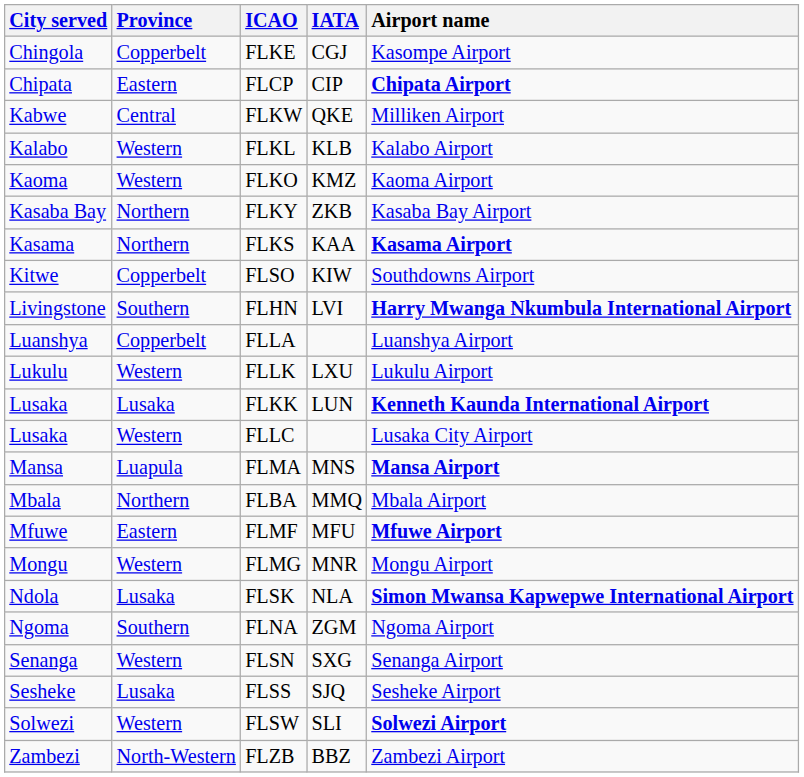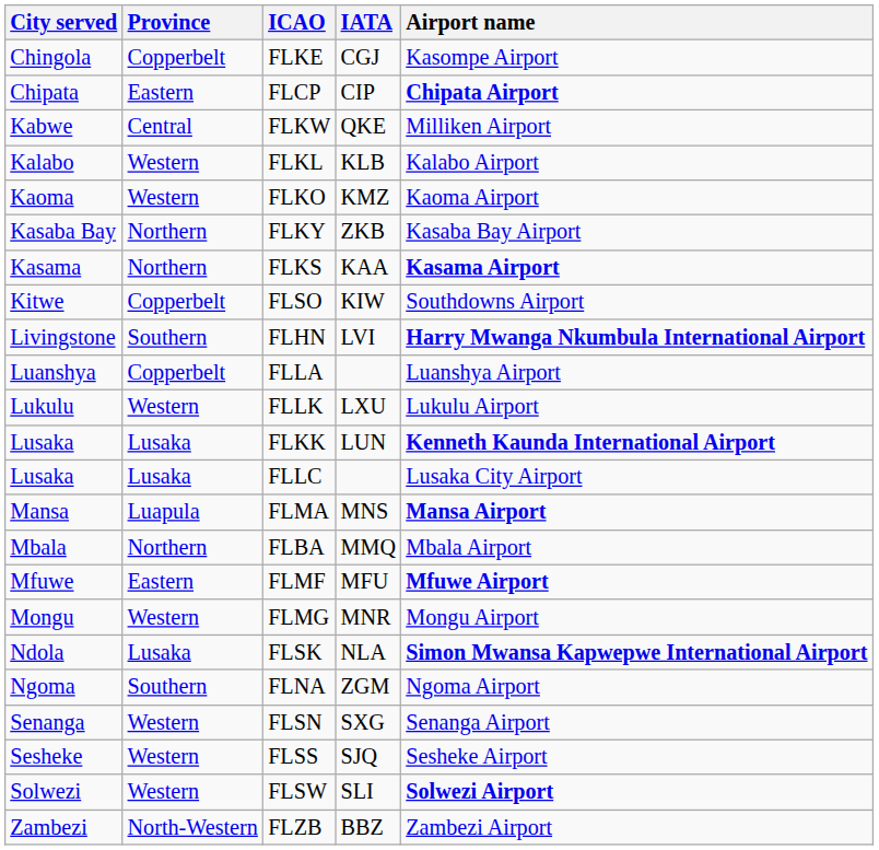FLLC | Province: Western -> Lusaka
FLSS | Province: Lusaka -> Western
